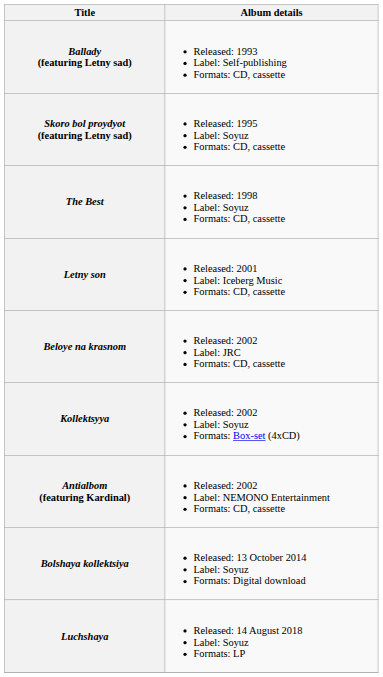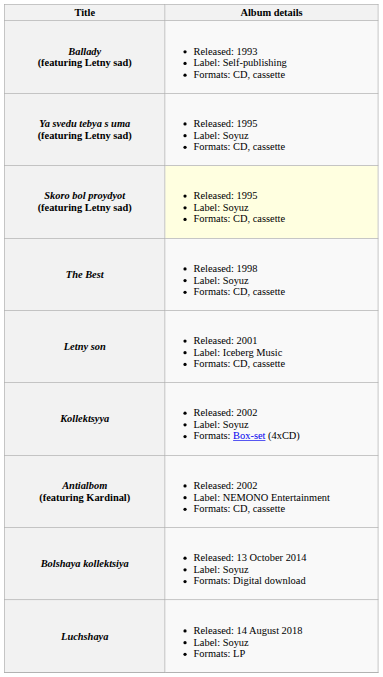+ row: Ya svedu tebya s uma (featuring Letny sad) | Released: 1995 Label: Soyuz Formats: CD, cassette
Skoro bol proydyot (featuring Letny sad) | Album details: no background -> lightyellow background
- row: Beloye na krasnom | Released: 2002 Label: JRC Formats: CD, cassette
